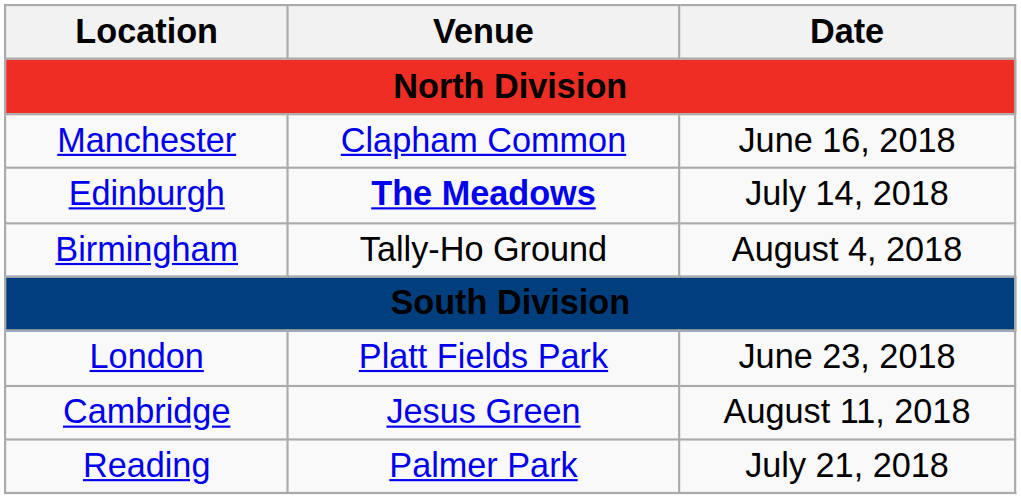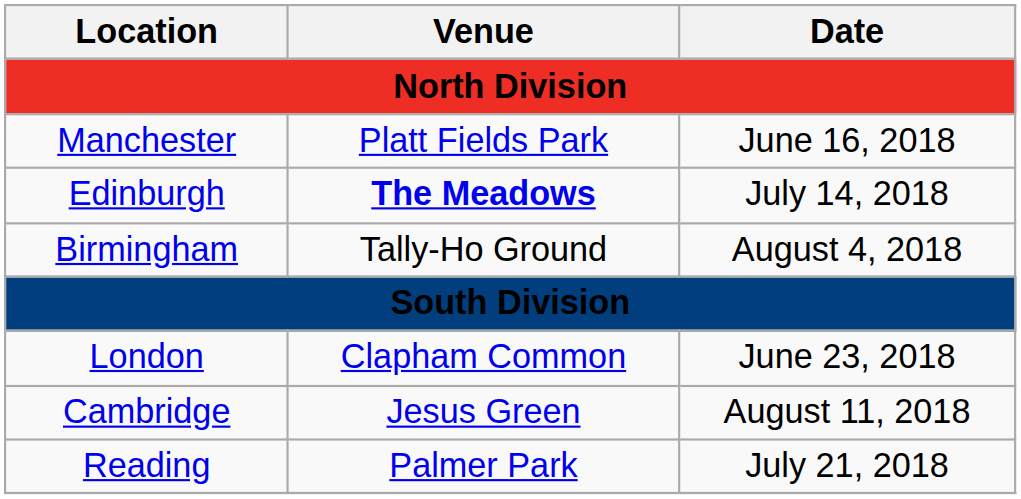Manchester | Venue: Clapham Common -> Platt Fields Park
London | Venue: Platt Fields Park -> Clapham Common
